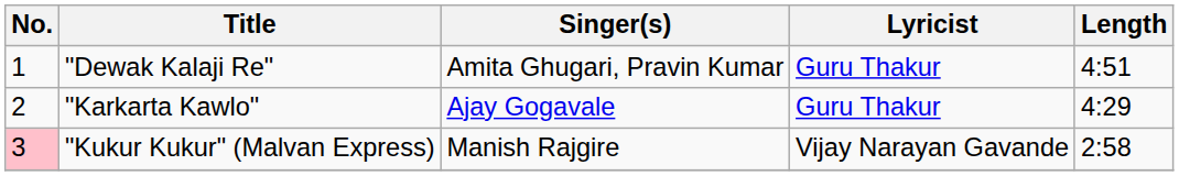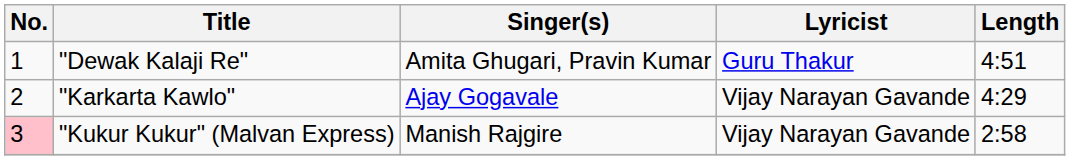"Karkarta Kawlo" | Lyricist: Guru Thakur -> Vijay Narayan Gavande
